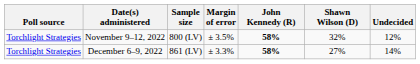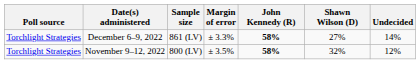rows swapped: December 6–9, 2022 <-> November 9–12, 2022
